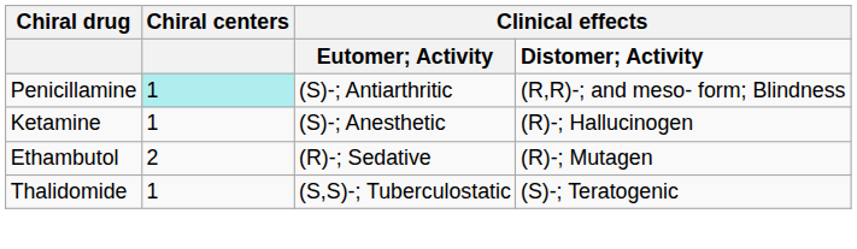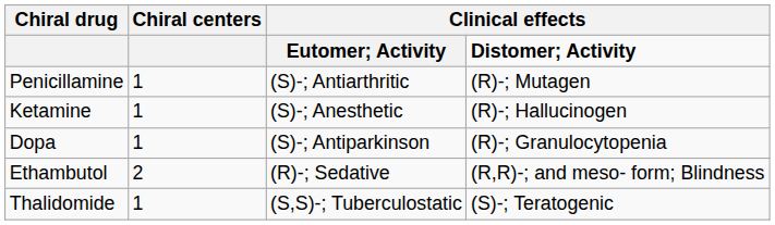Penicillamine | Chiral centers: paleturquoise background -> no background
Penicillamine | column 4: (R,R)-; and meso- form; Blindness -> (R)-; Mutagen
+ row: Dopa | 1 | (S)-; Antiparkinson | (R)-; Granulocytopenia
Ethambutol | column 4: (R)-; Mutagen -> (R,R)-; and meso- form; Blindness
